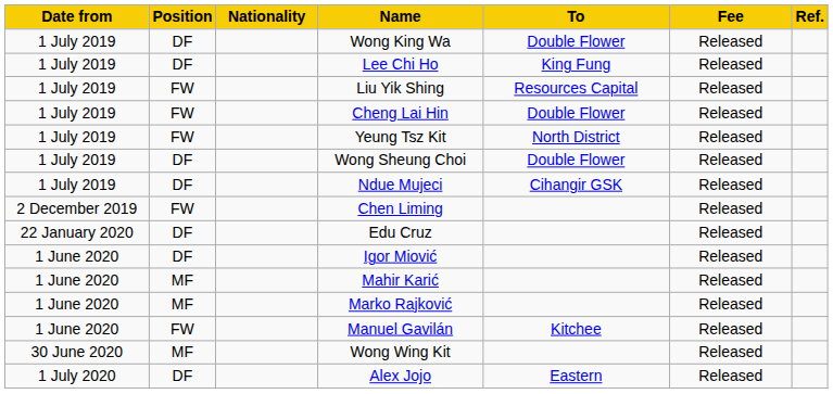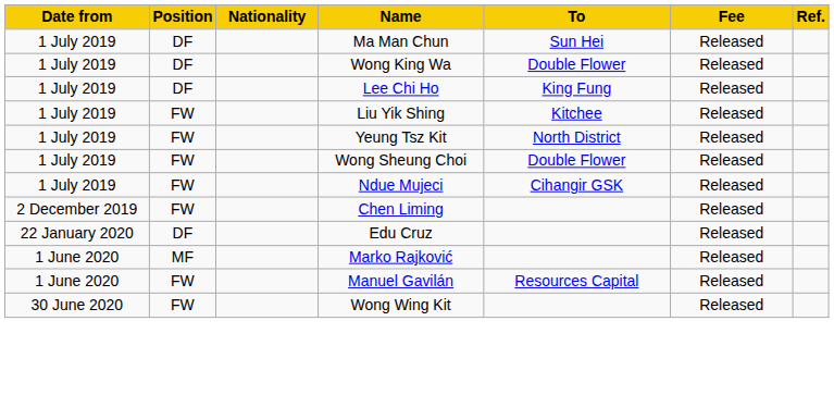+ row: 1 July 2019 | DF | Ma Man Chun | Sun Hei | Released
Liu Yik Shing | To: Resources Capital -> Kitchee
- row: 1 July 2019 | FW | Cheng Lai Hin | Double Flower | Released
Wong Sheung Choi | Position: DF -> FW
Ndue Mujeci | Position: DF -> FW
- row: 1 June 2020 | DF | Igor Miović | Released
- row: 1 June 2020 | MF | Mahir Karić | Released
Manuel Gavilán | To: Kitchee -> Resources Capital
Wong Wing Kit | Position: MF -> FW
- row: 1 July 2020 | DF | Alex Jojo | Eastern | Released
